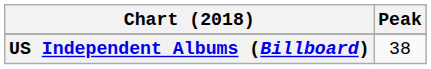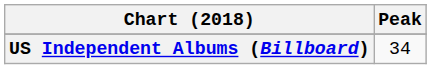US Independent Albums (Billboard) | Peak: 38 -> 34
